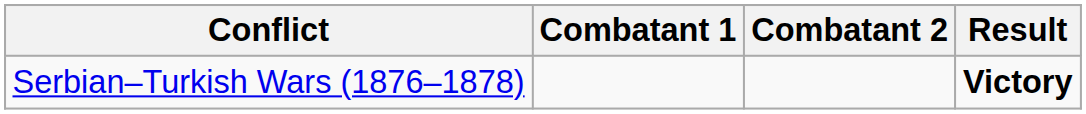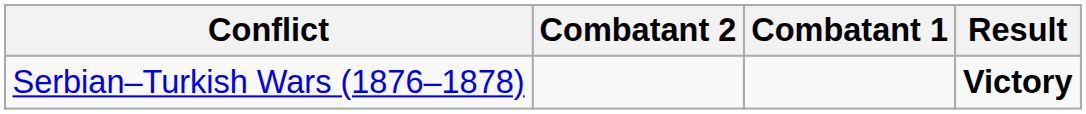columns swapped: Combatant 1 <-> Combatant 2
